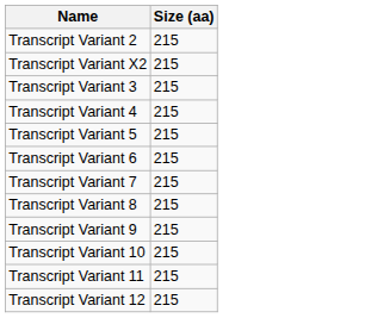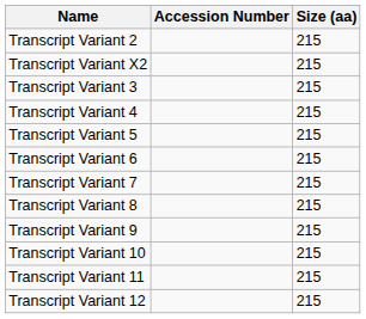+ column: Accession Number
